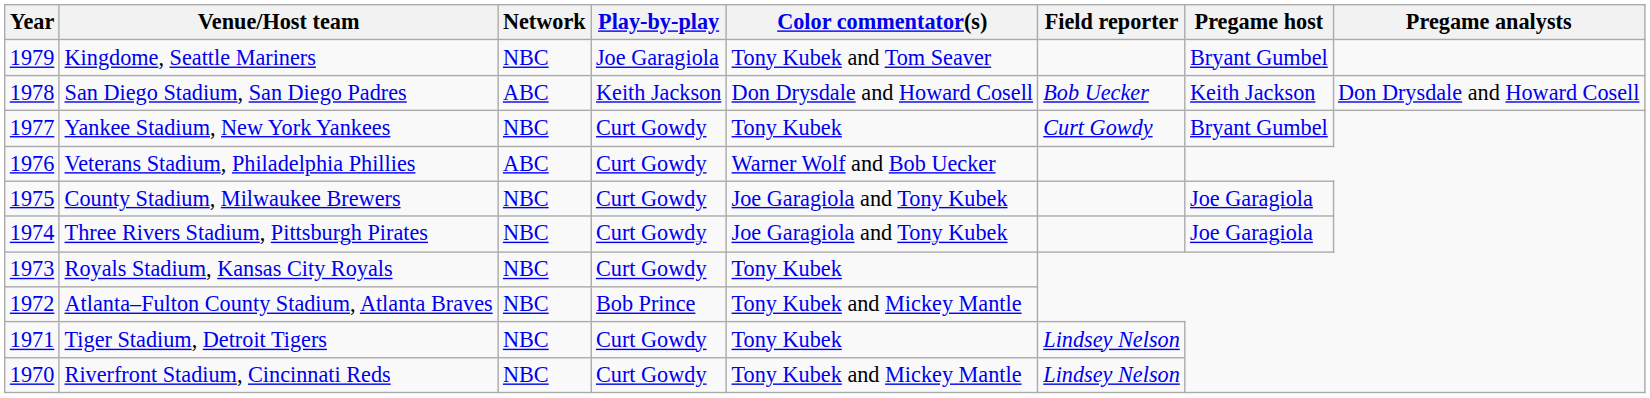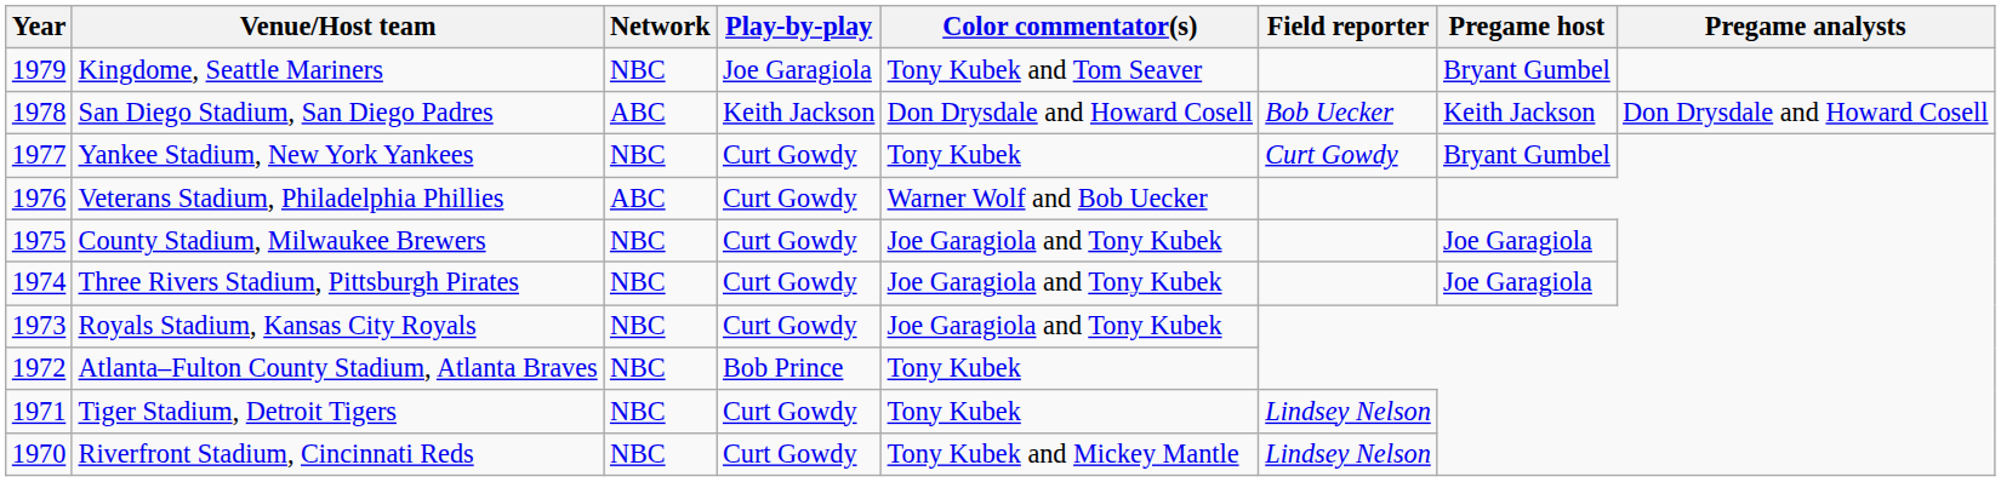Royals Stadium, Kansas City Royals | Color commentator(s): Tony Kubek -> Joe Garagiola and Tony Kubek
Atlanta–Fulton County Stadium, Atlanta Braves | Color commentator(s): Tony Kubek and Mickey Mantle -> Tony Kubek
